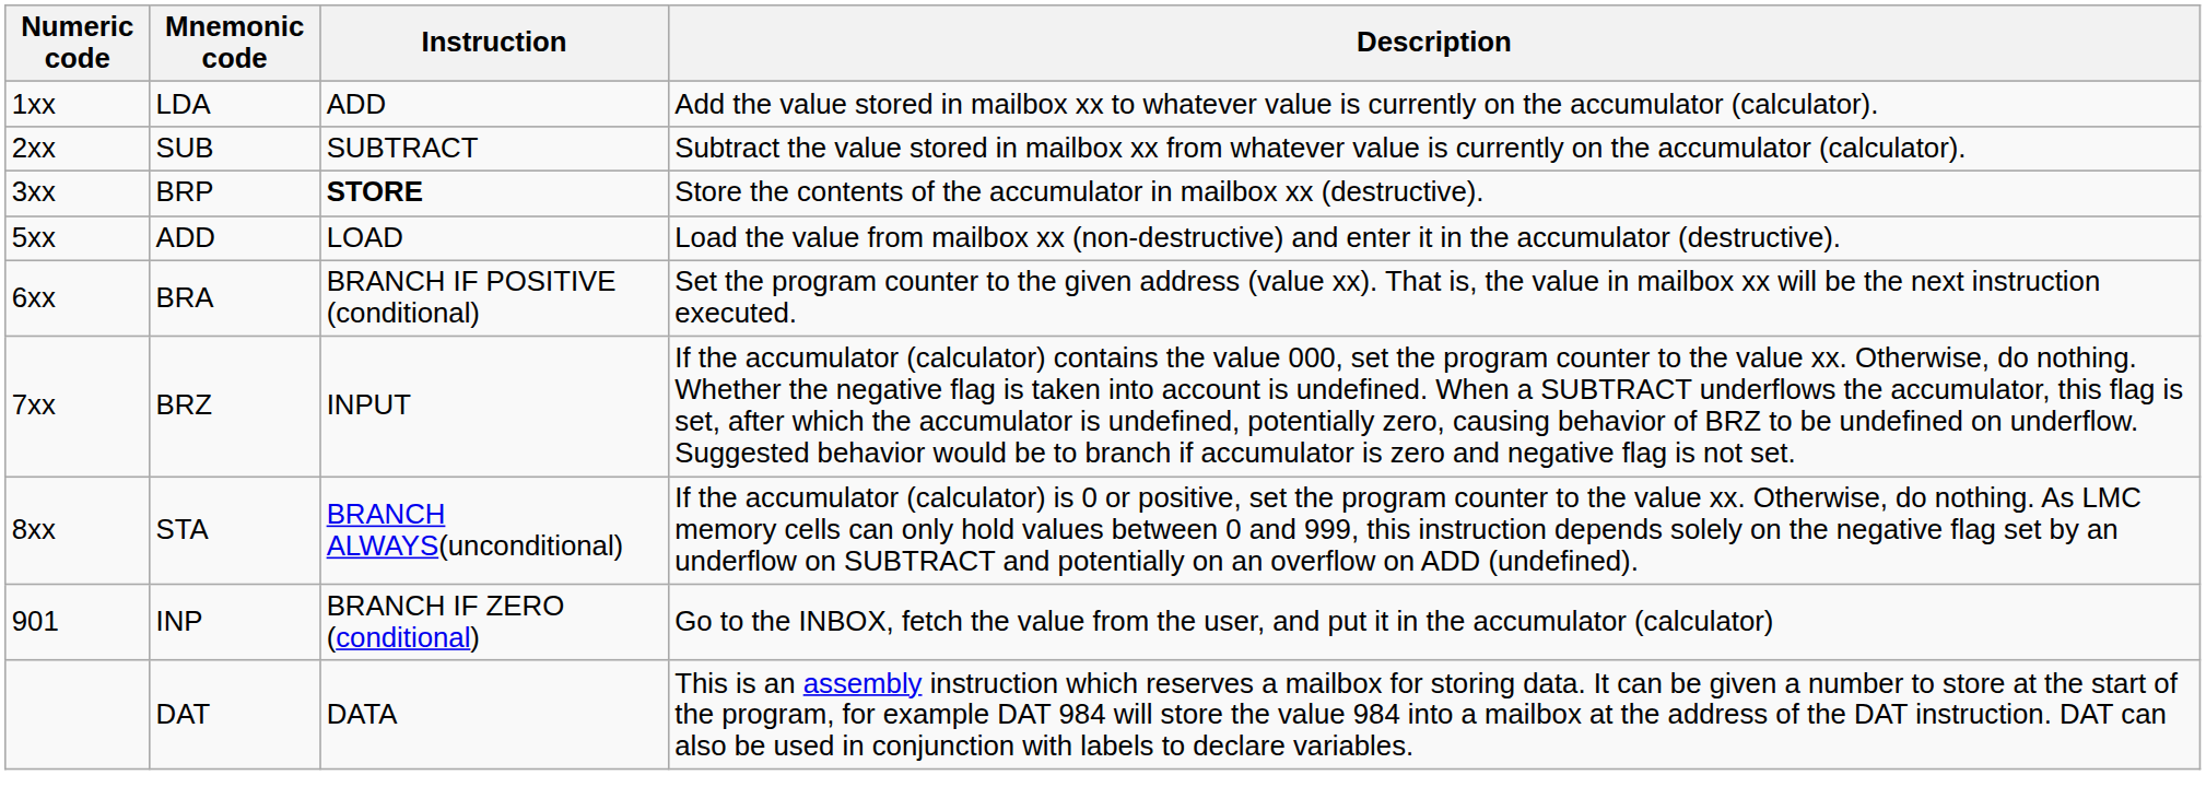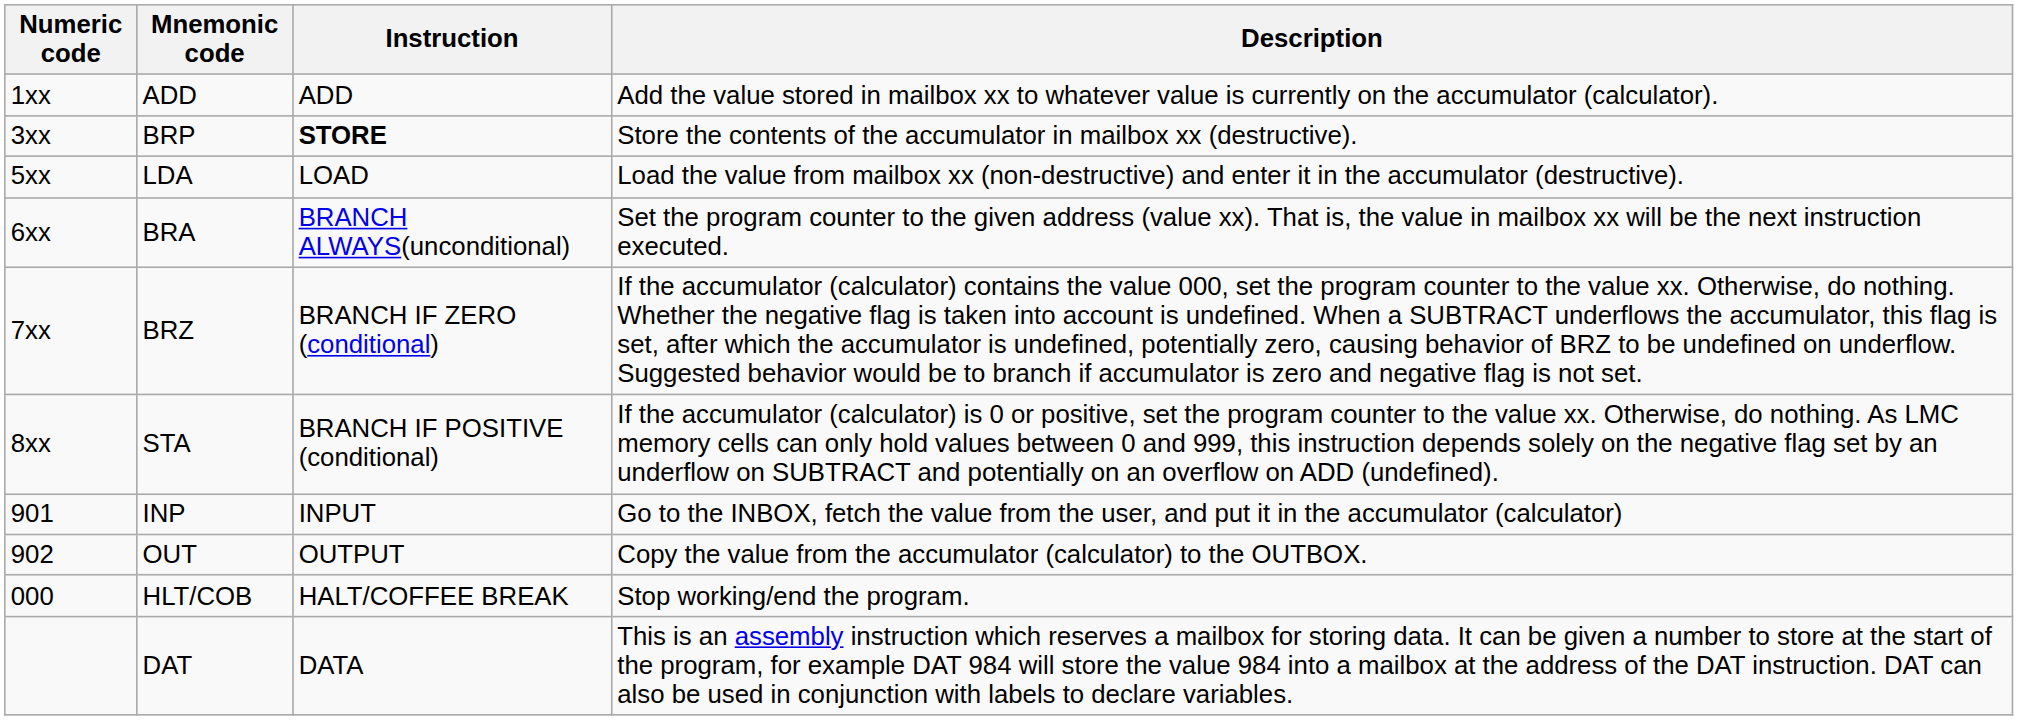1xx | Mnemonic code: LDA -> ADD
- row: 2xx | SUB | SUBTRACT | Subtract the value stored in mailbox xx from whatever value is currently on the accumulator (calculator).
5xx | Mnemonic code: ADD -> LDA
6xx | Instruction: BRANCH IF POSITIVE (conditional) -> BRANCH ALWAYS(unconditional)
7xx | Instruction: INPUT -> BRANCH IF ZERO (conditional)
8xx | Instruction: BRANCH ALWAYS(unconditional) -> BRANCH IF POSITIVE (conditional)
901 | Instruction: BRANCH IF ZERO (conditional) -> INPUT
+ row: 902 | OUT | OUTPUT | Copy the value from the accumulator (calculator) to the OUTBOX.
+ row: 000 | HLT/COB | HALT/COFFEE BREAK | Stop working/end the program.
